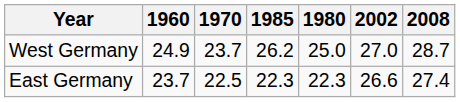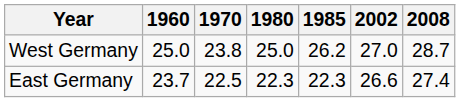columns swapped: 1980 <-> 1985
West Germany | 1960: 24.9 -> 25.0
West Germany | 1970: 23.7 -> 23.8
